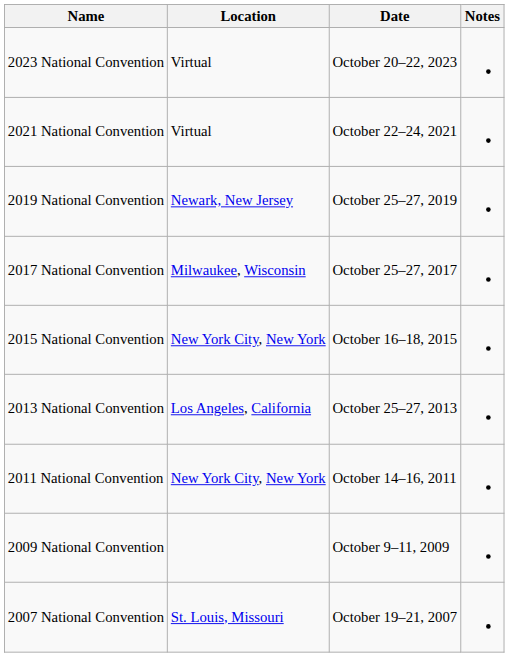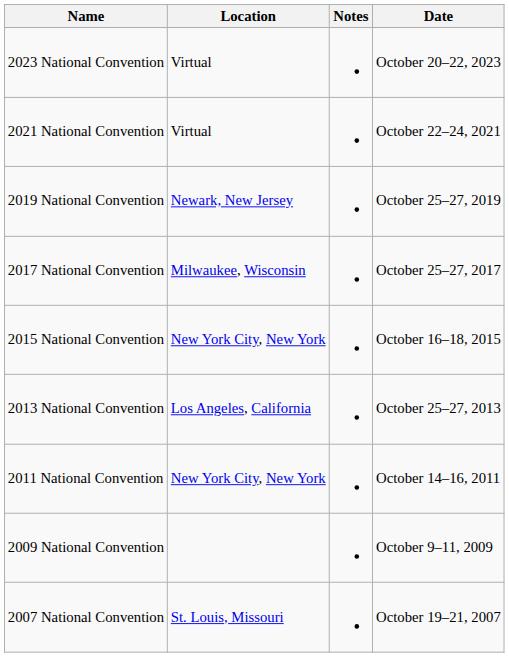columns swapped: Date <-> Notes
